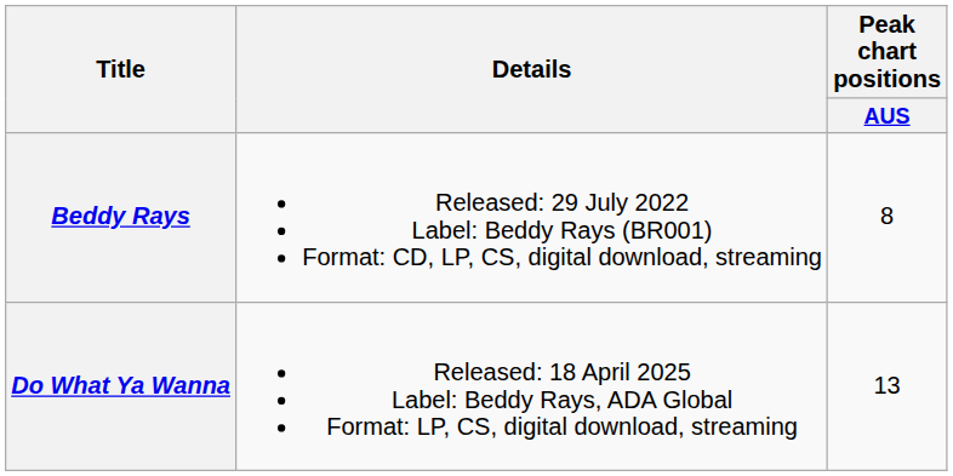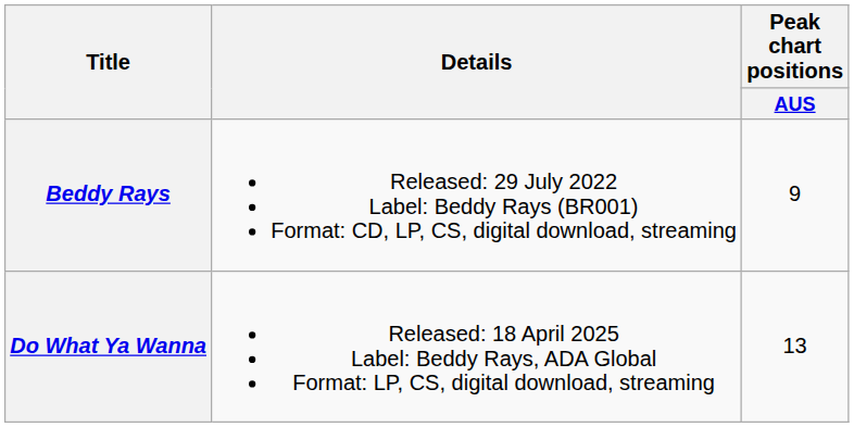Beddy Rays | Peak chart positions / AUS: 8 -> 9
